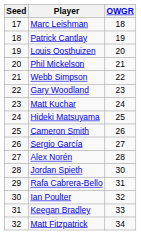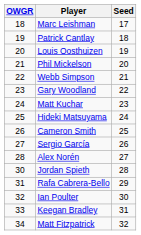columns swapped: Seed <-> OWGR
